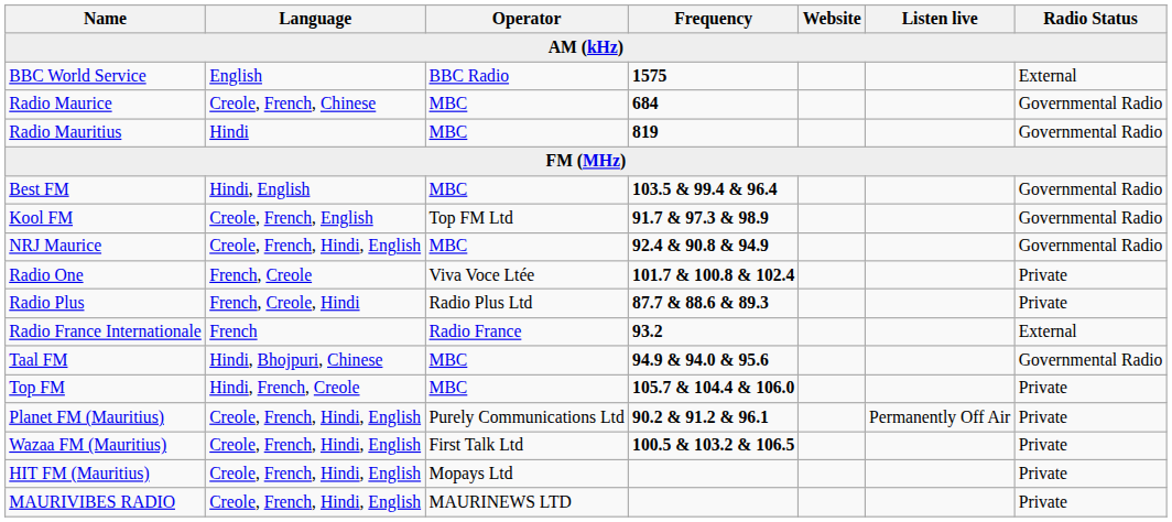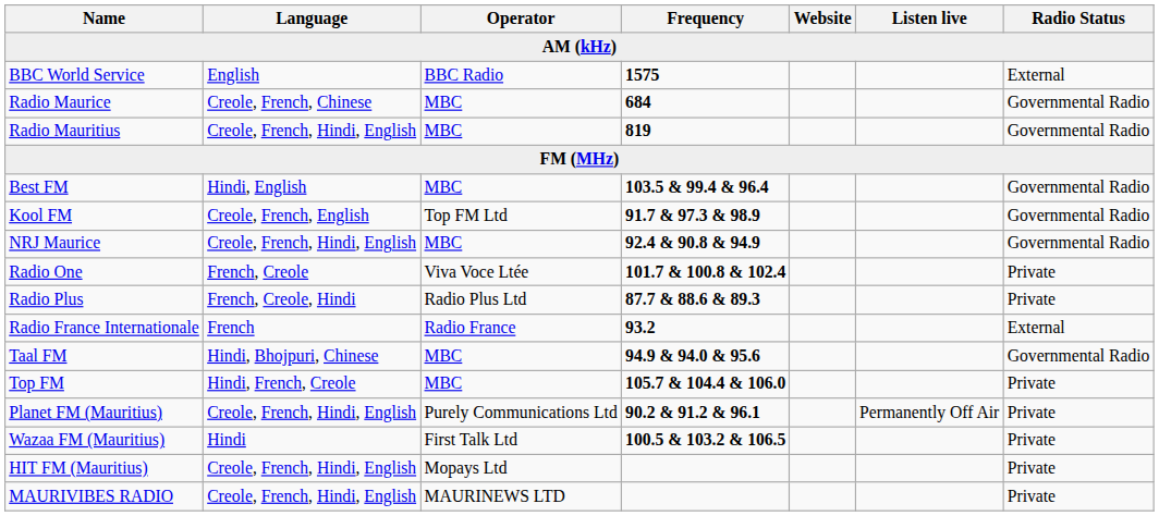Radio Mauritius | Language: Hindi -> Creole, French, Hindi, English
Wazaa FM (Mauritius) | Language: Creole, French, Hindi, English -> Hindi
